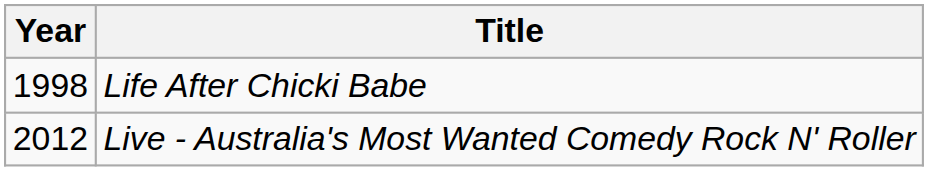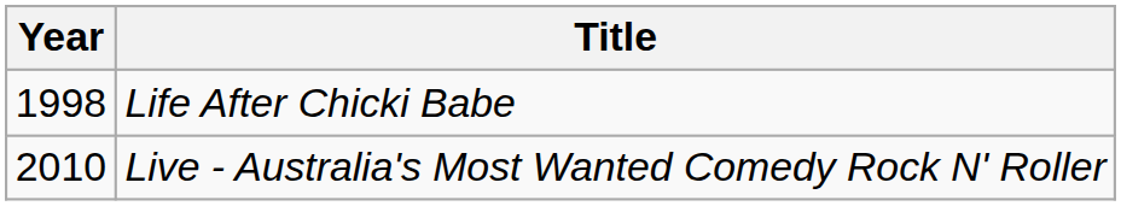Live - Australia's Most Wanted Comedy Rock N' Roller | Year: 2012 -> 2010
